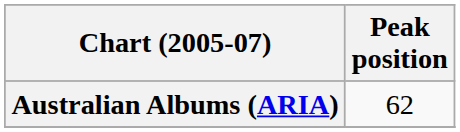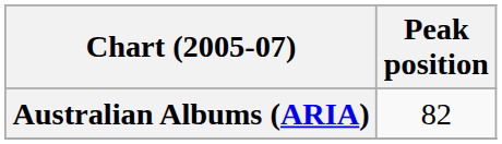Australian Albums (ARIA) | Peak position: 62 -> 82
